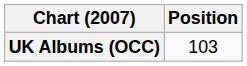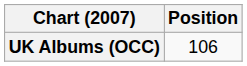UK Albums (OCC) | Position: 103 -> 106
